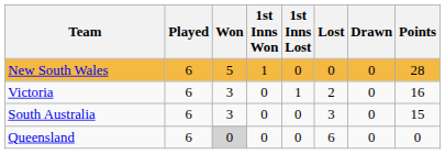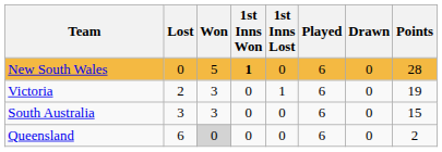columns swapped: Played <-> Lost
New South Wales | 1st Inns Won: normal -> bold
Victoria | Points: 16 -> 19
Queensland | Points: 0 -> 2
